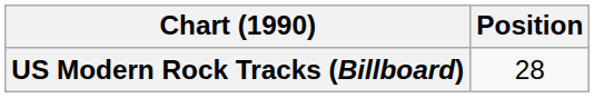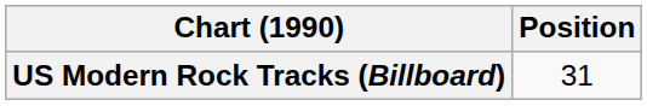US Modern Rock Tracks (Billboard) | Position: 28 -> 31
